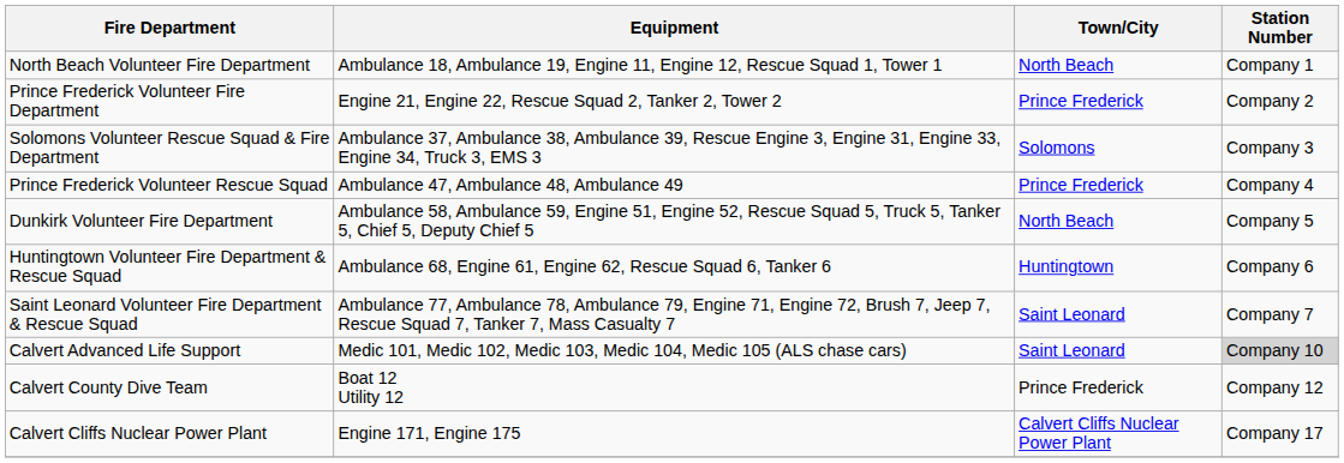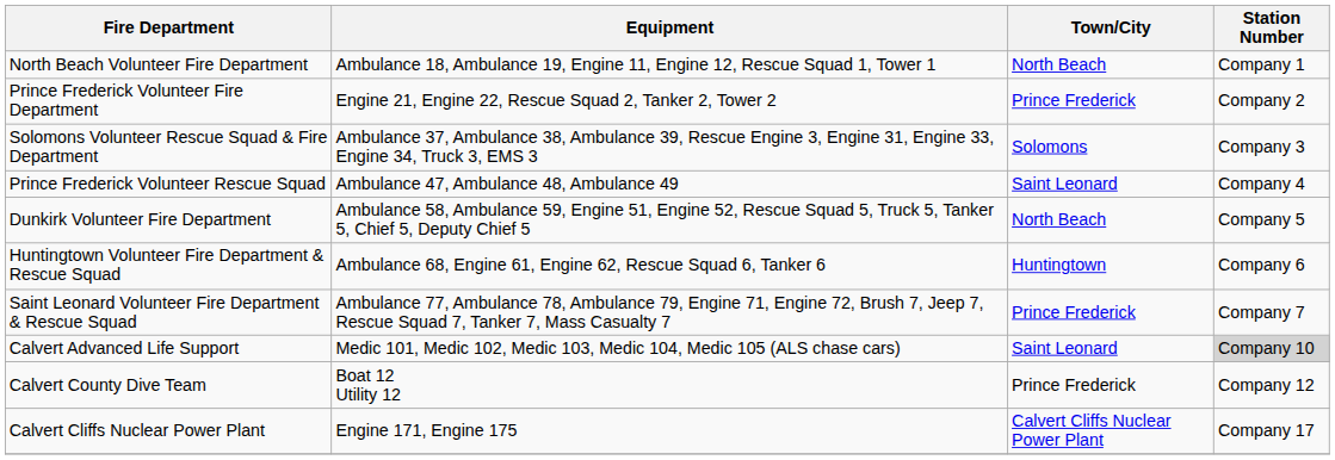Prince Frederick Volunteer Rescue Squad | Town/City: Prince Frederick -> Saint Leonard
Saint Leonard Volunteer Fire Department & Rescue Squad | Town/City: Saint Leonard -> Prince Frederick
